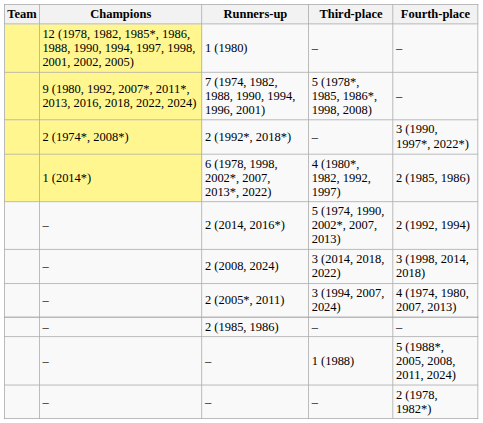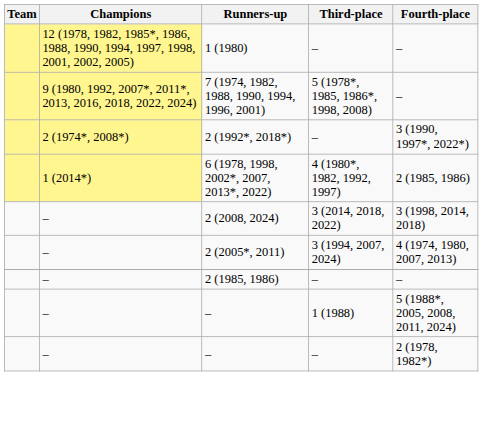- row: – | 2 (2014, 2016*) | 5 (1974, 1990, 2002*, 2007, 2013) | 2 (1992, 1994)
